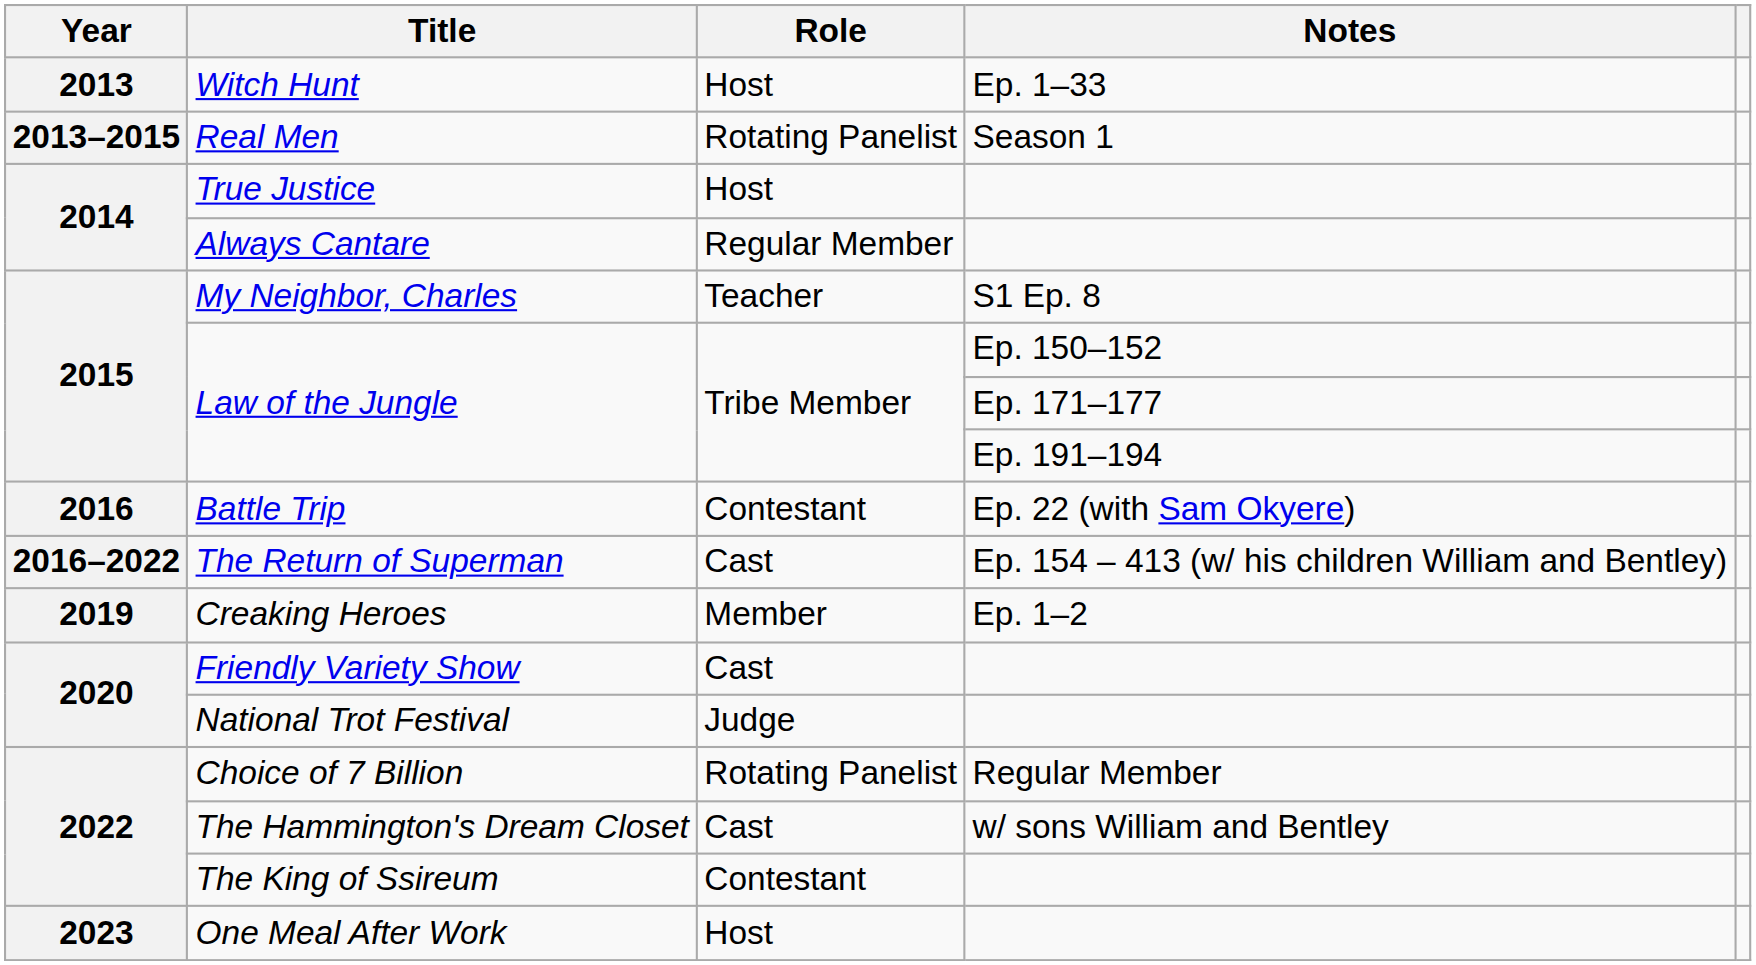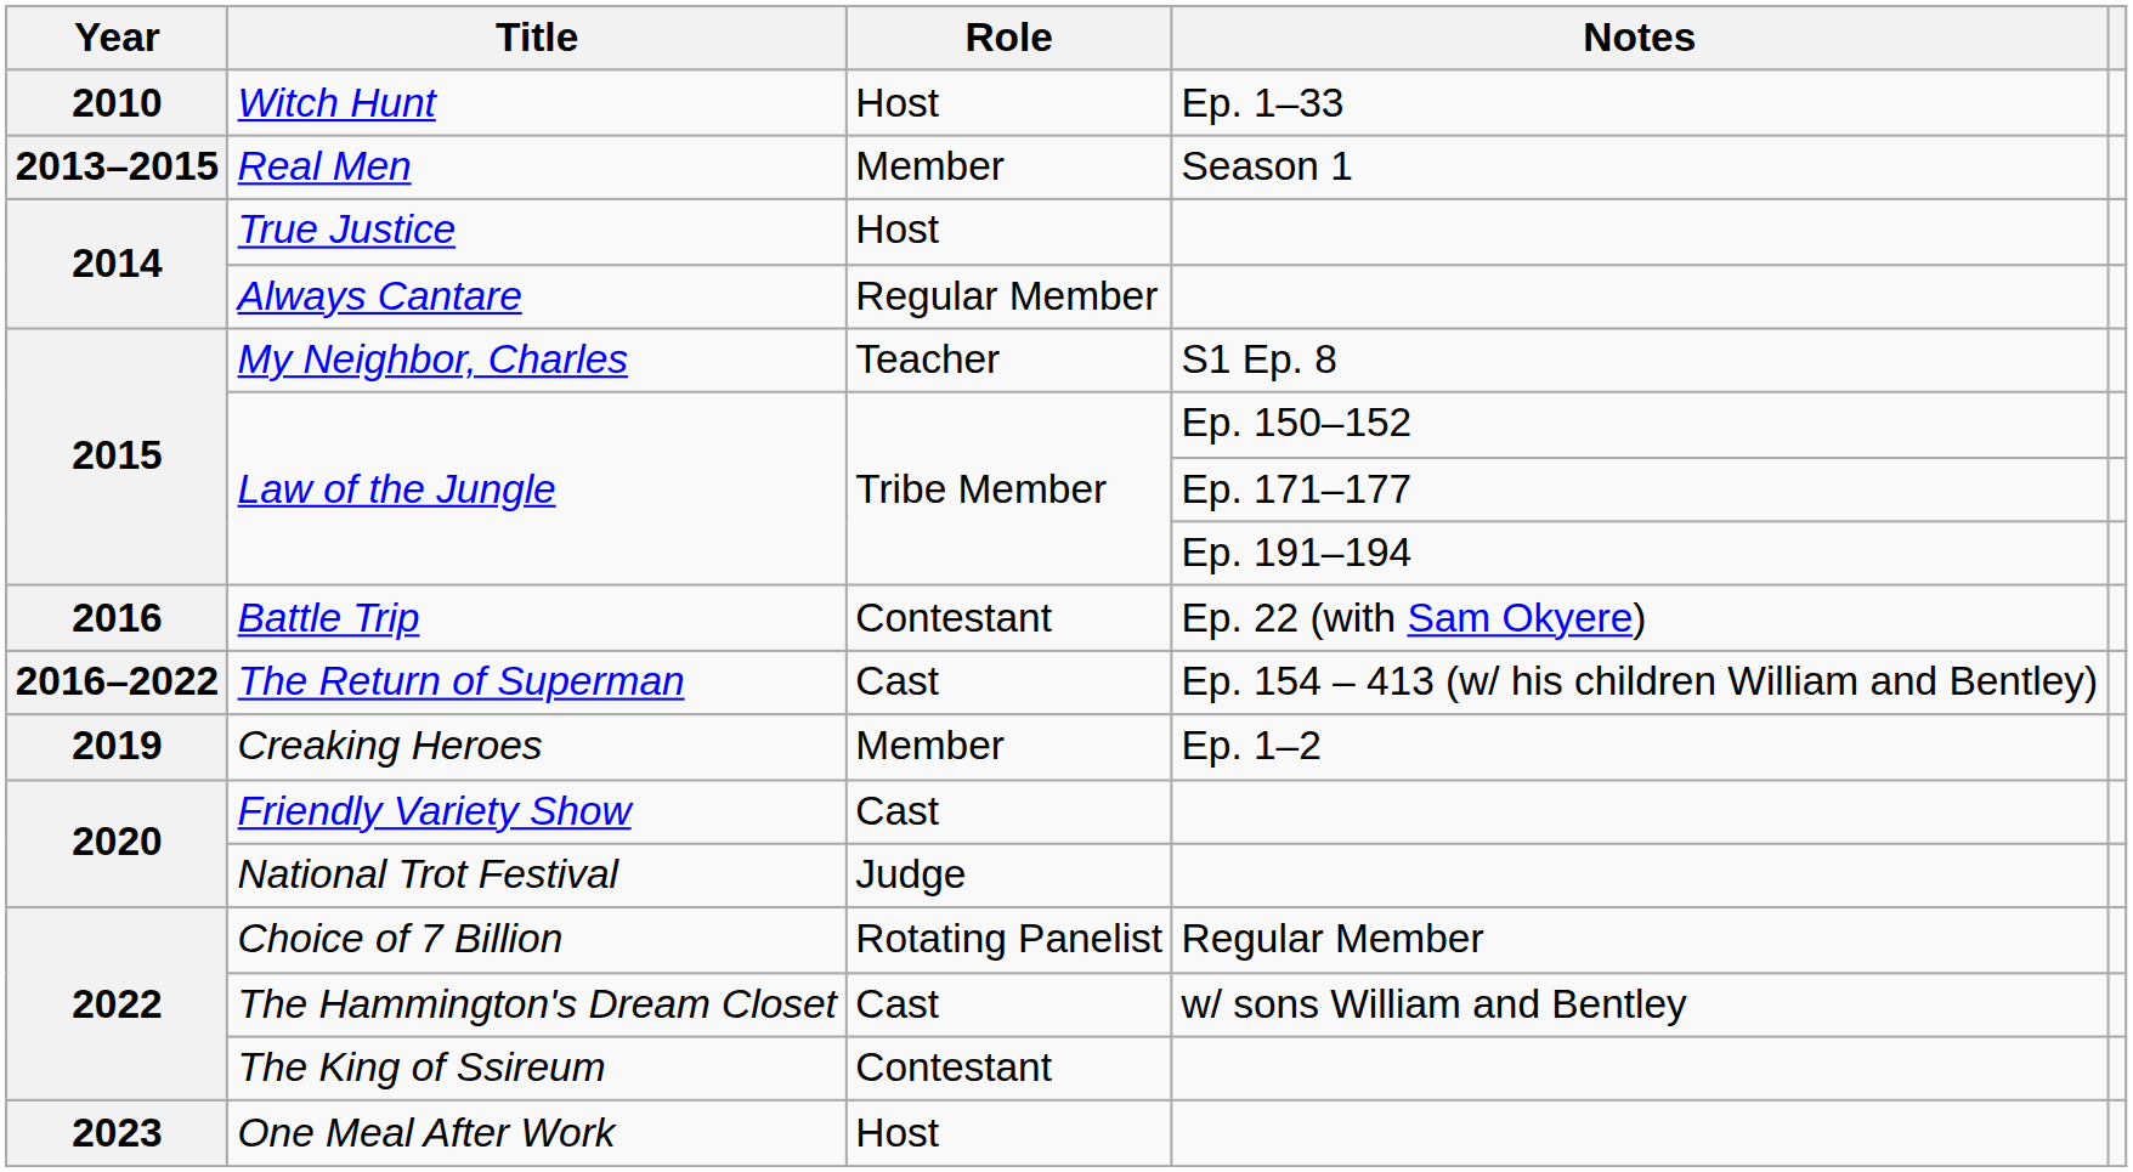Witch Hunt | Year: 2013 -> 2010
Real Men | Role: Rotating Panelist -> Member
